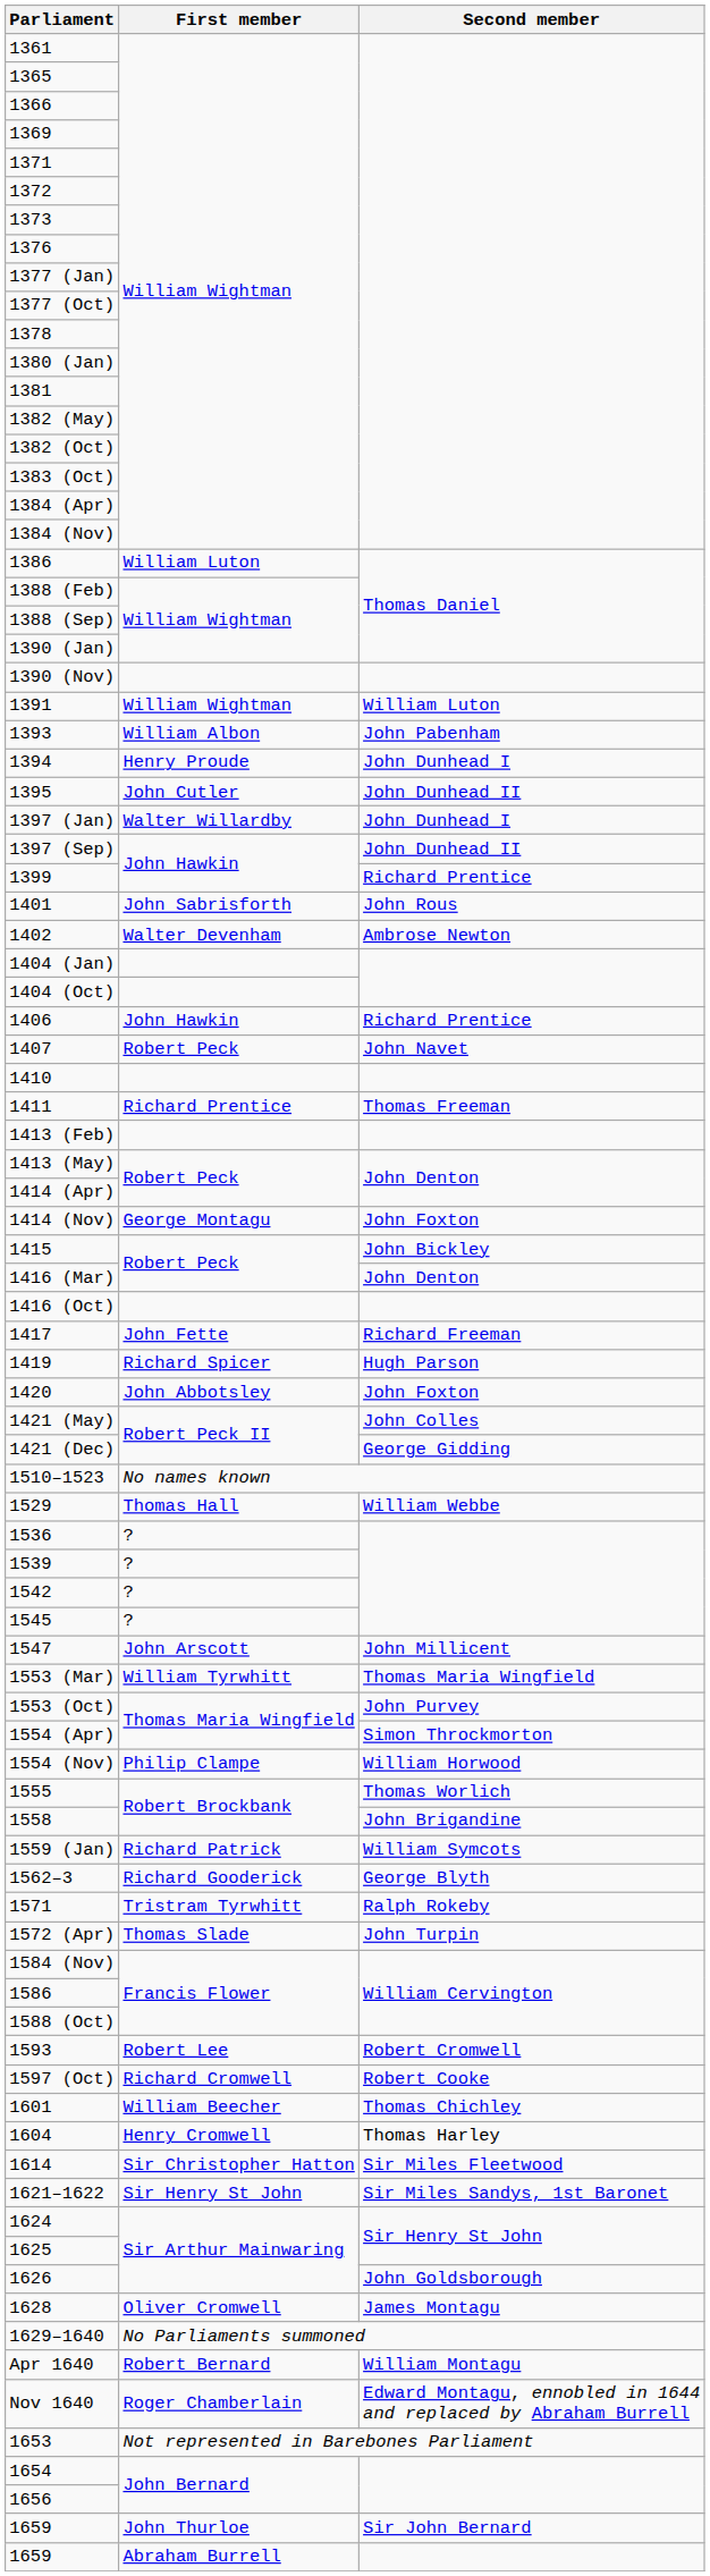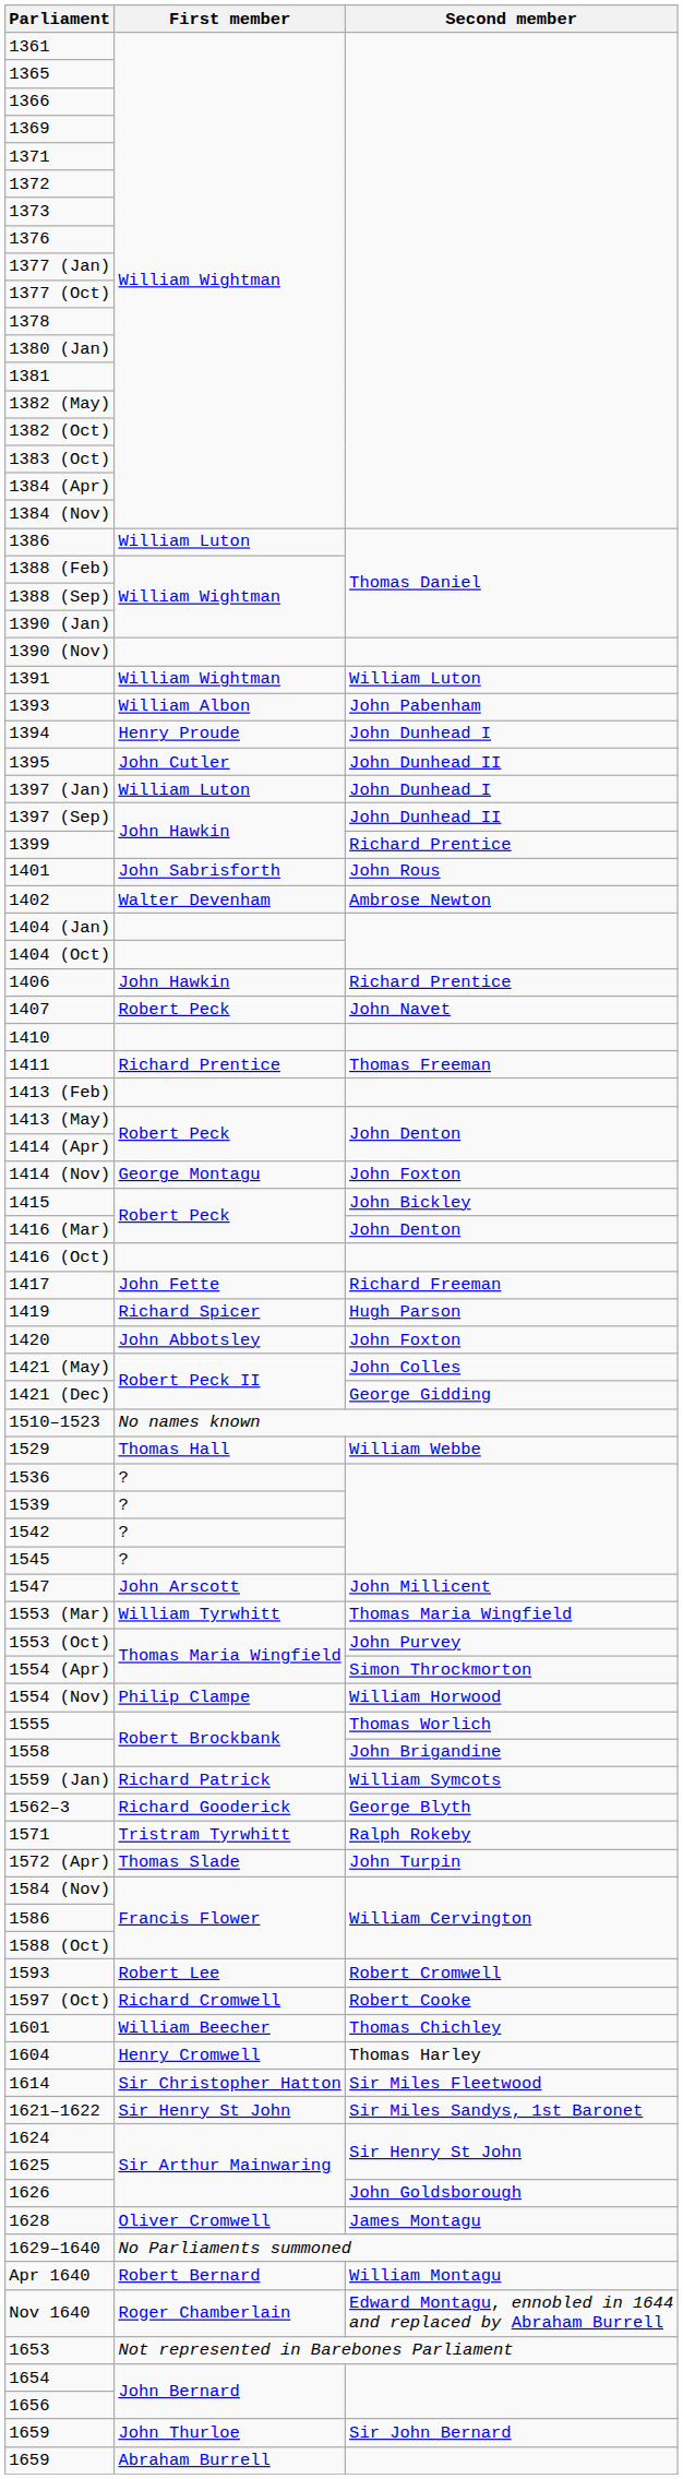1397 (Jan) | First member: Walter Willardby -> William Luton
